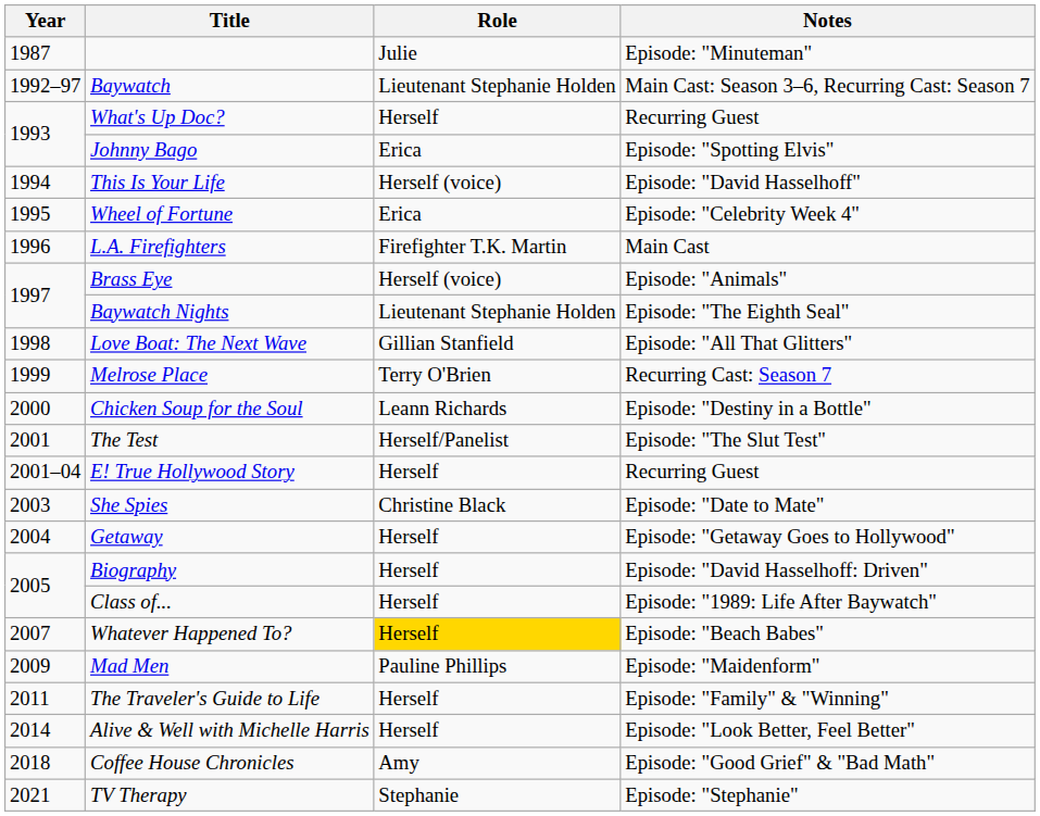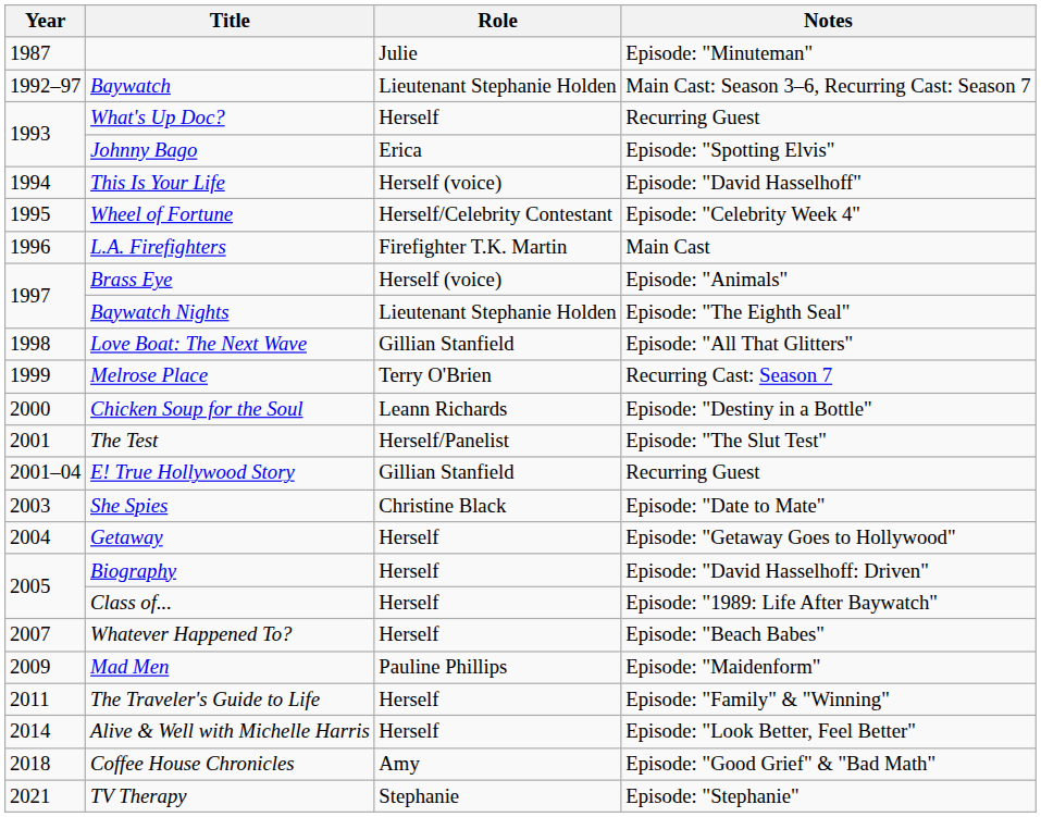Wheel of Fortune | Role: Erica -> Herself/Celebrity Contestant
E! True Hollywood Story | Role: Herself -> Gillian Stanfield
Whatever Happened To? | Role: gold background -> no background
